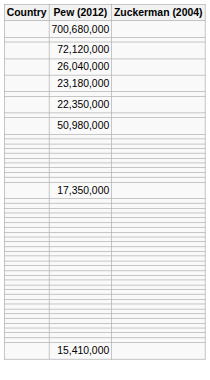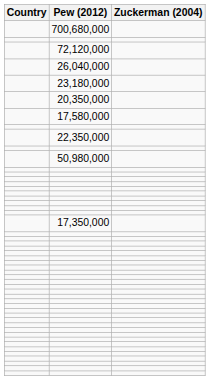+ row: 20,350,000
+ row: 17,580,000
- row: 15,410,000
